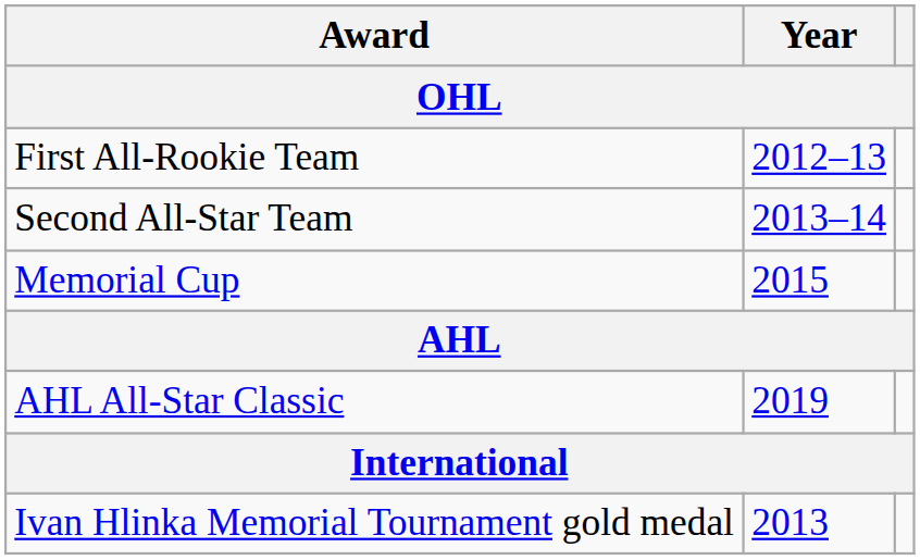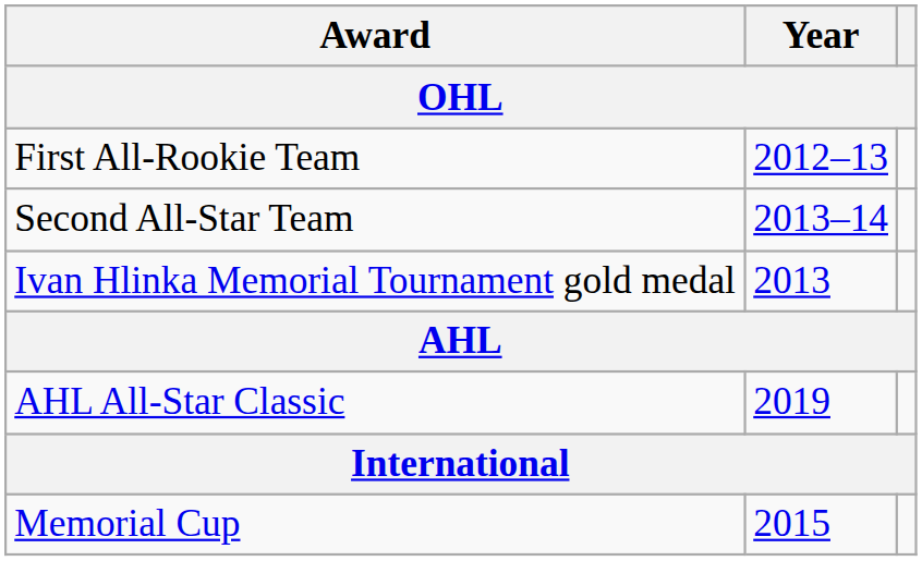rows swapped: Memorial Cup <-> Ivan Hlinka Memorial Tournament gold medal
